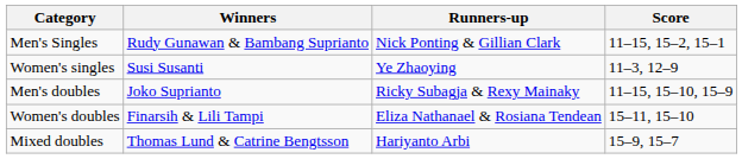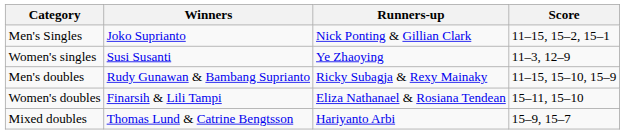Men's Singles | Winners: Rudy Gunawan & Bambang Suprianto -> Joko Suprianto
Men's doubles | Winners: Joko Suprianto -> Rudy Gunawan & Bambang Suprianto
